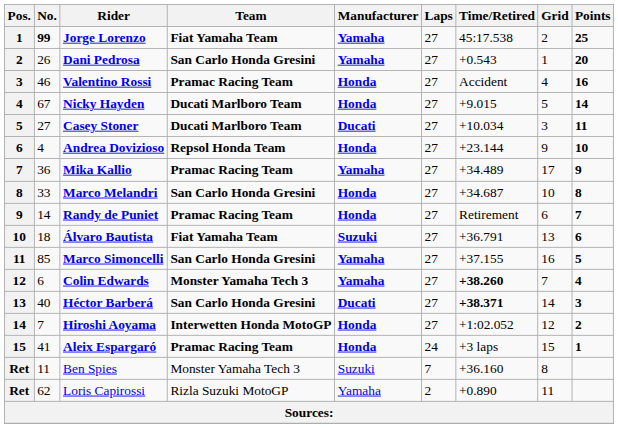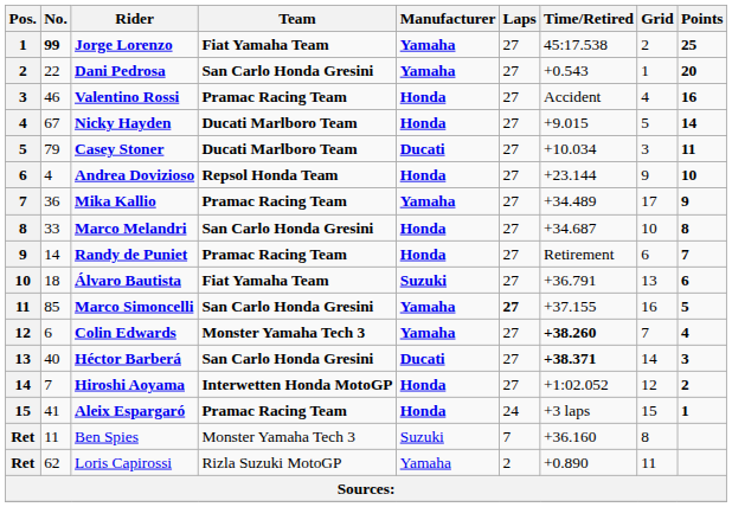Dani Pedrosa | No.: 26 -> 22
Casey Stoner | No.: 27 -> 79
Marco Simoncelli | Laps: normal -> bold
